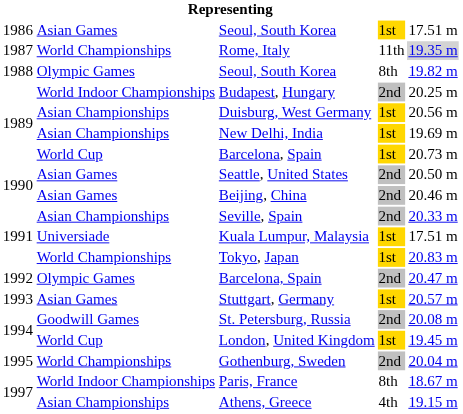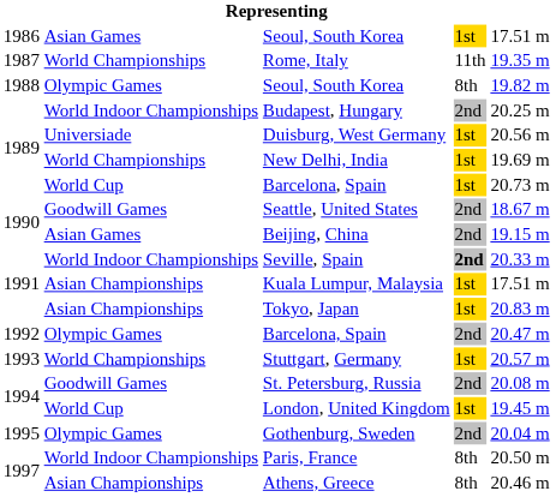Rome, Italy | column 5: lightgrey background -> no background
Duisburg, West Germany | column 2: Asian Championships -> Universiade
New Delhi, India | column 2: Asian Championships -> World Championships
Seattle, United States | column 2: Asian Games -> Goodwill Games
Seattle, United States | column 5: 20.50 m -> 18.67 m
Beijing, China | column 5: 20.46 m -> 19.15 m
Seville, Spain | column 2: Asian Championships -> World Indoor Championships
Seville, Spain | column 4: normal -> bold
Kuala Lumpur, Malaysia | column 2: Universiade -> Asian Championships
Tokyo, Japan | column 2: World Championships -> Asian Championships
Stuttgart, Germany | column 2: Asian Games -> World Championships
Gothenburg, Sweden | column 2: World Championships -> Olympic Games
Paris, France | column 5: 18.67 m -> 20.50 m
Athens, Greece | column 4: 4th -> 8th
Athens, Greece | column 5: 19.15 m -> 20.46 m
